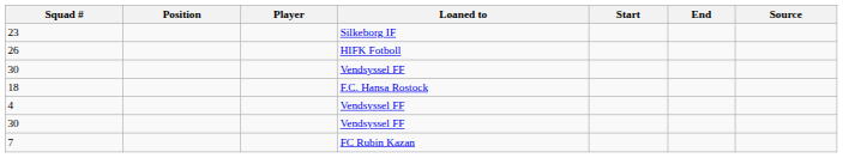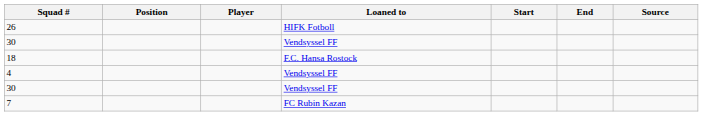- row: 23 | Silkeborg IF
